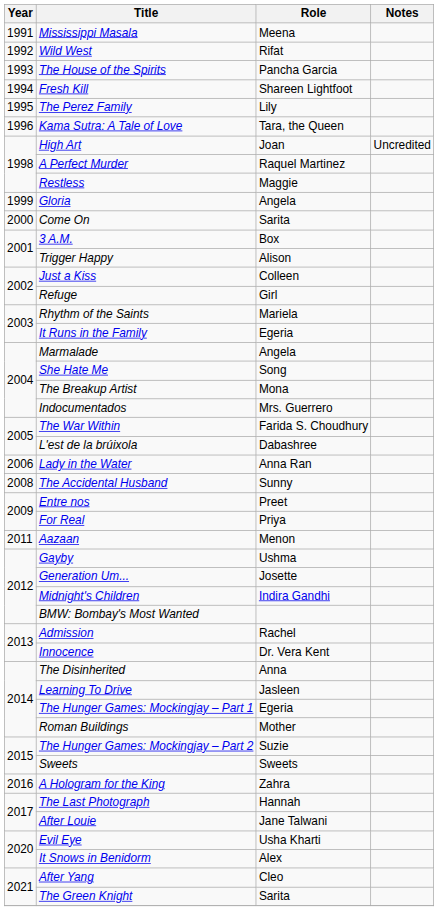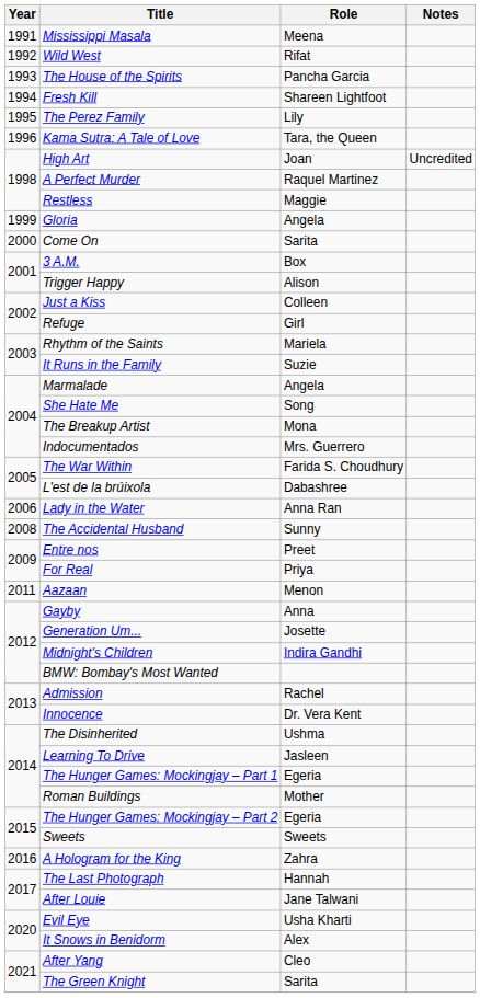It Runs in the Family | Role: Egeria -> Suzie
Gayby | Role: Ushma -> Anna
The Disinherited | Role: Anna -> Ushma
The Hunger Games: Mockingjay – Part 2 | Role: Suzie -> Egeria
